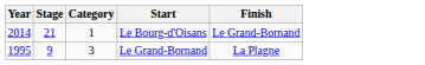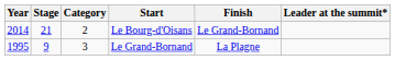+ column: Leader at the summit*
Le Bourg-d'Oisans | Category: 1 -> 2
